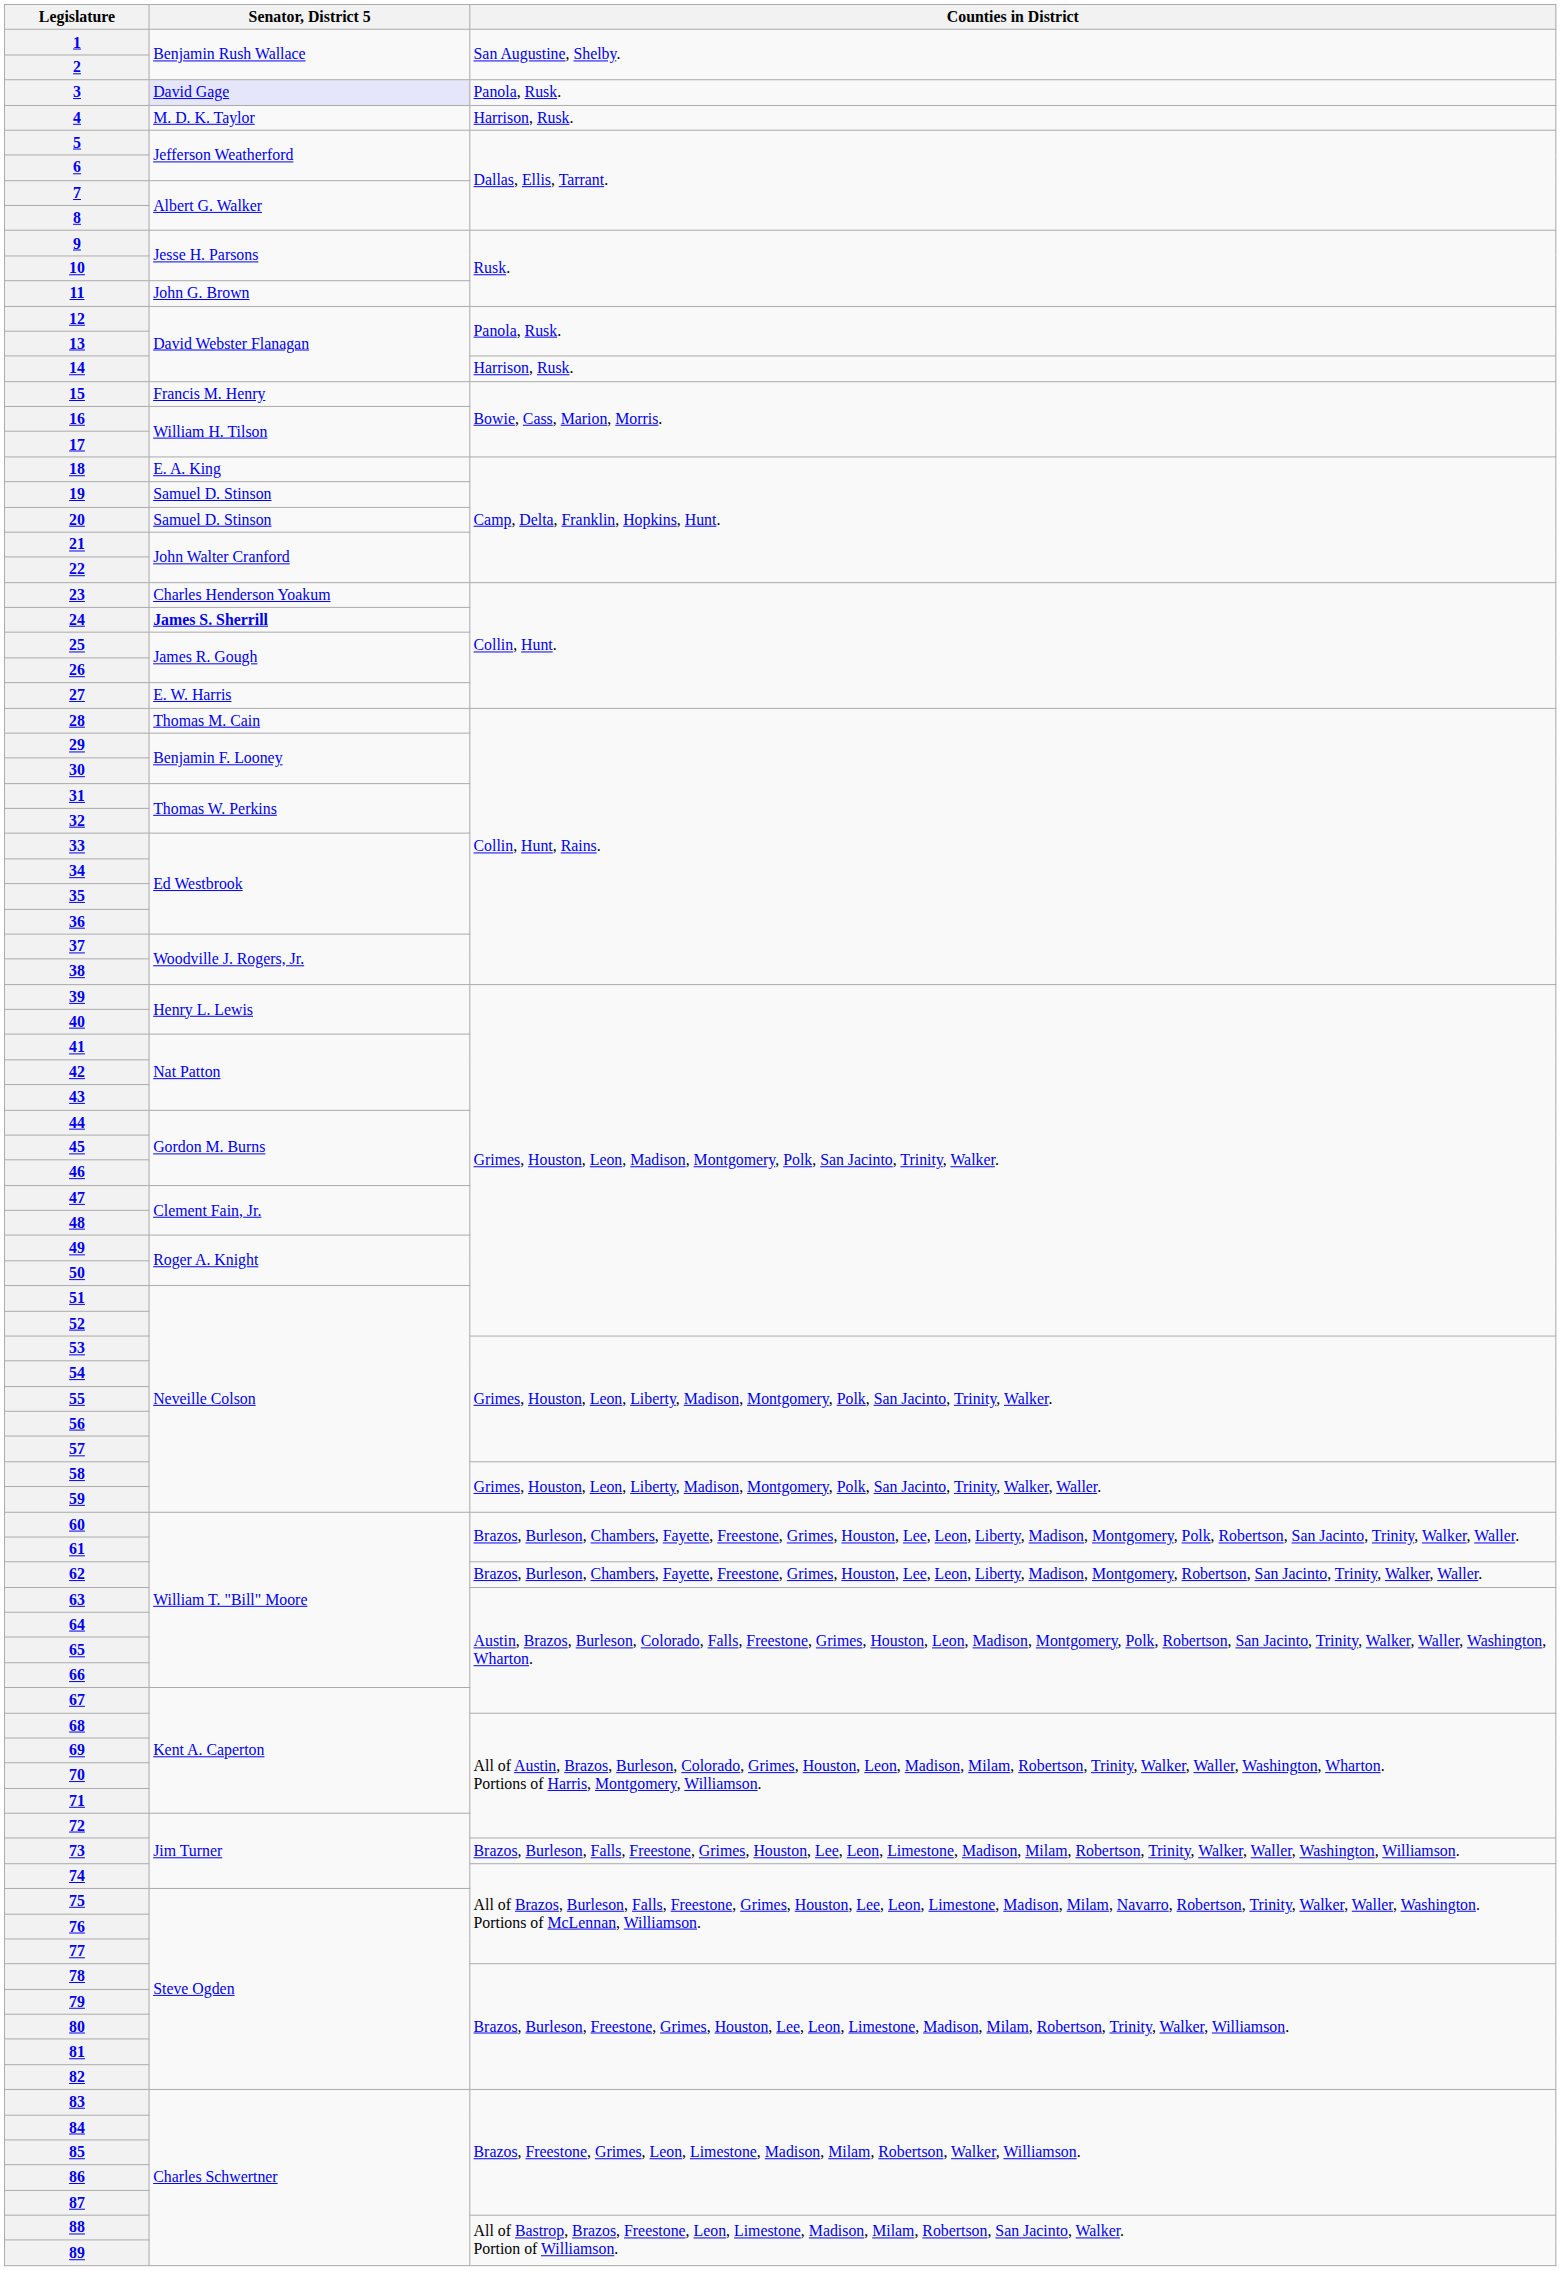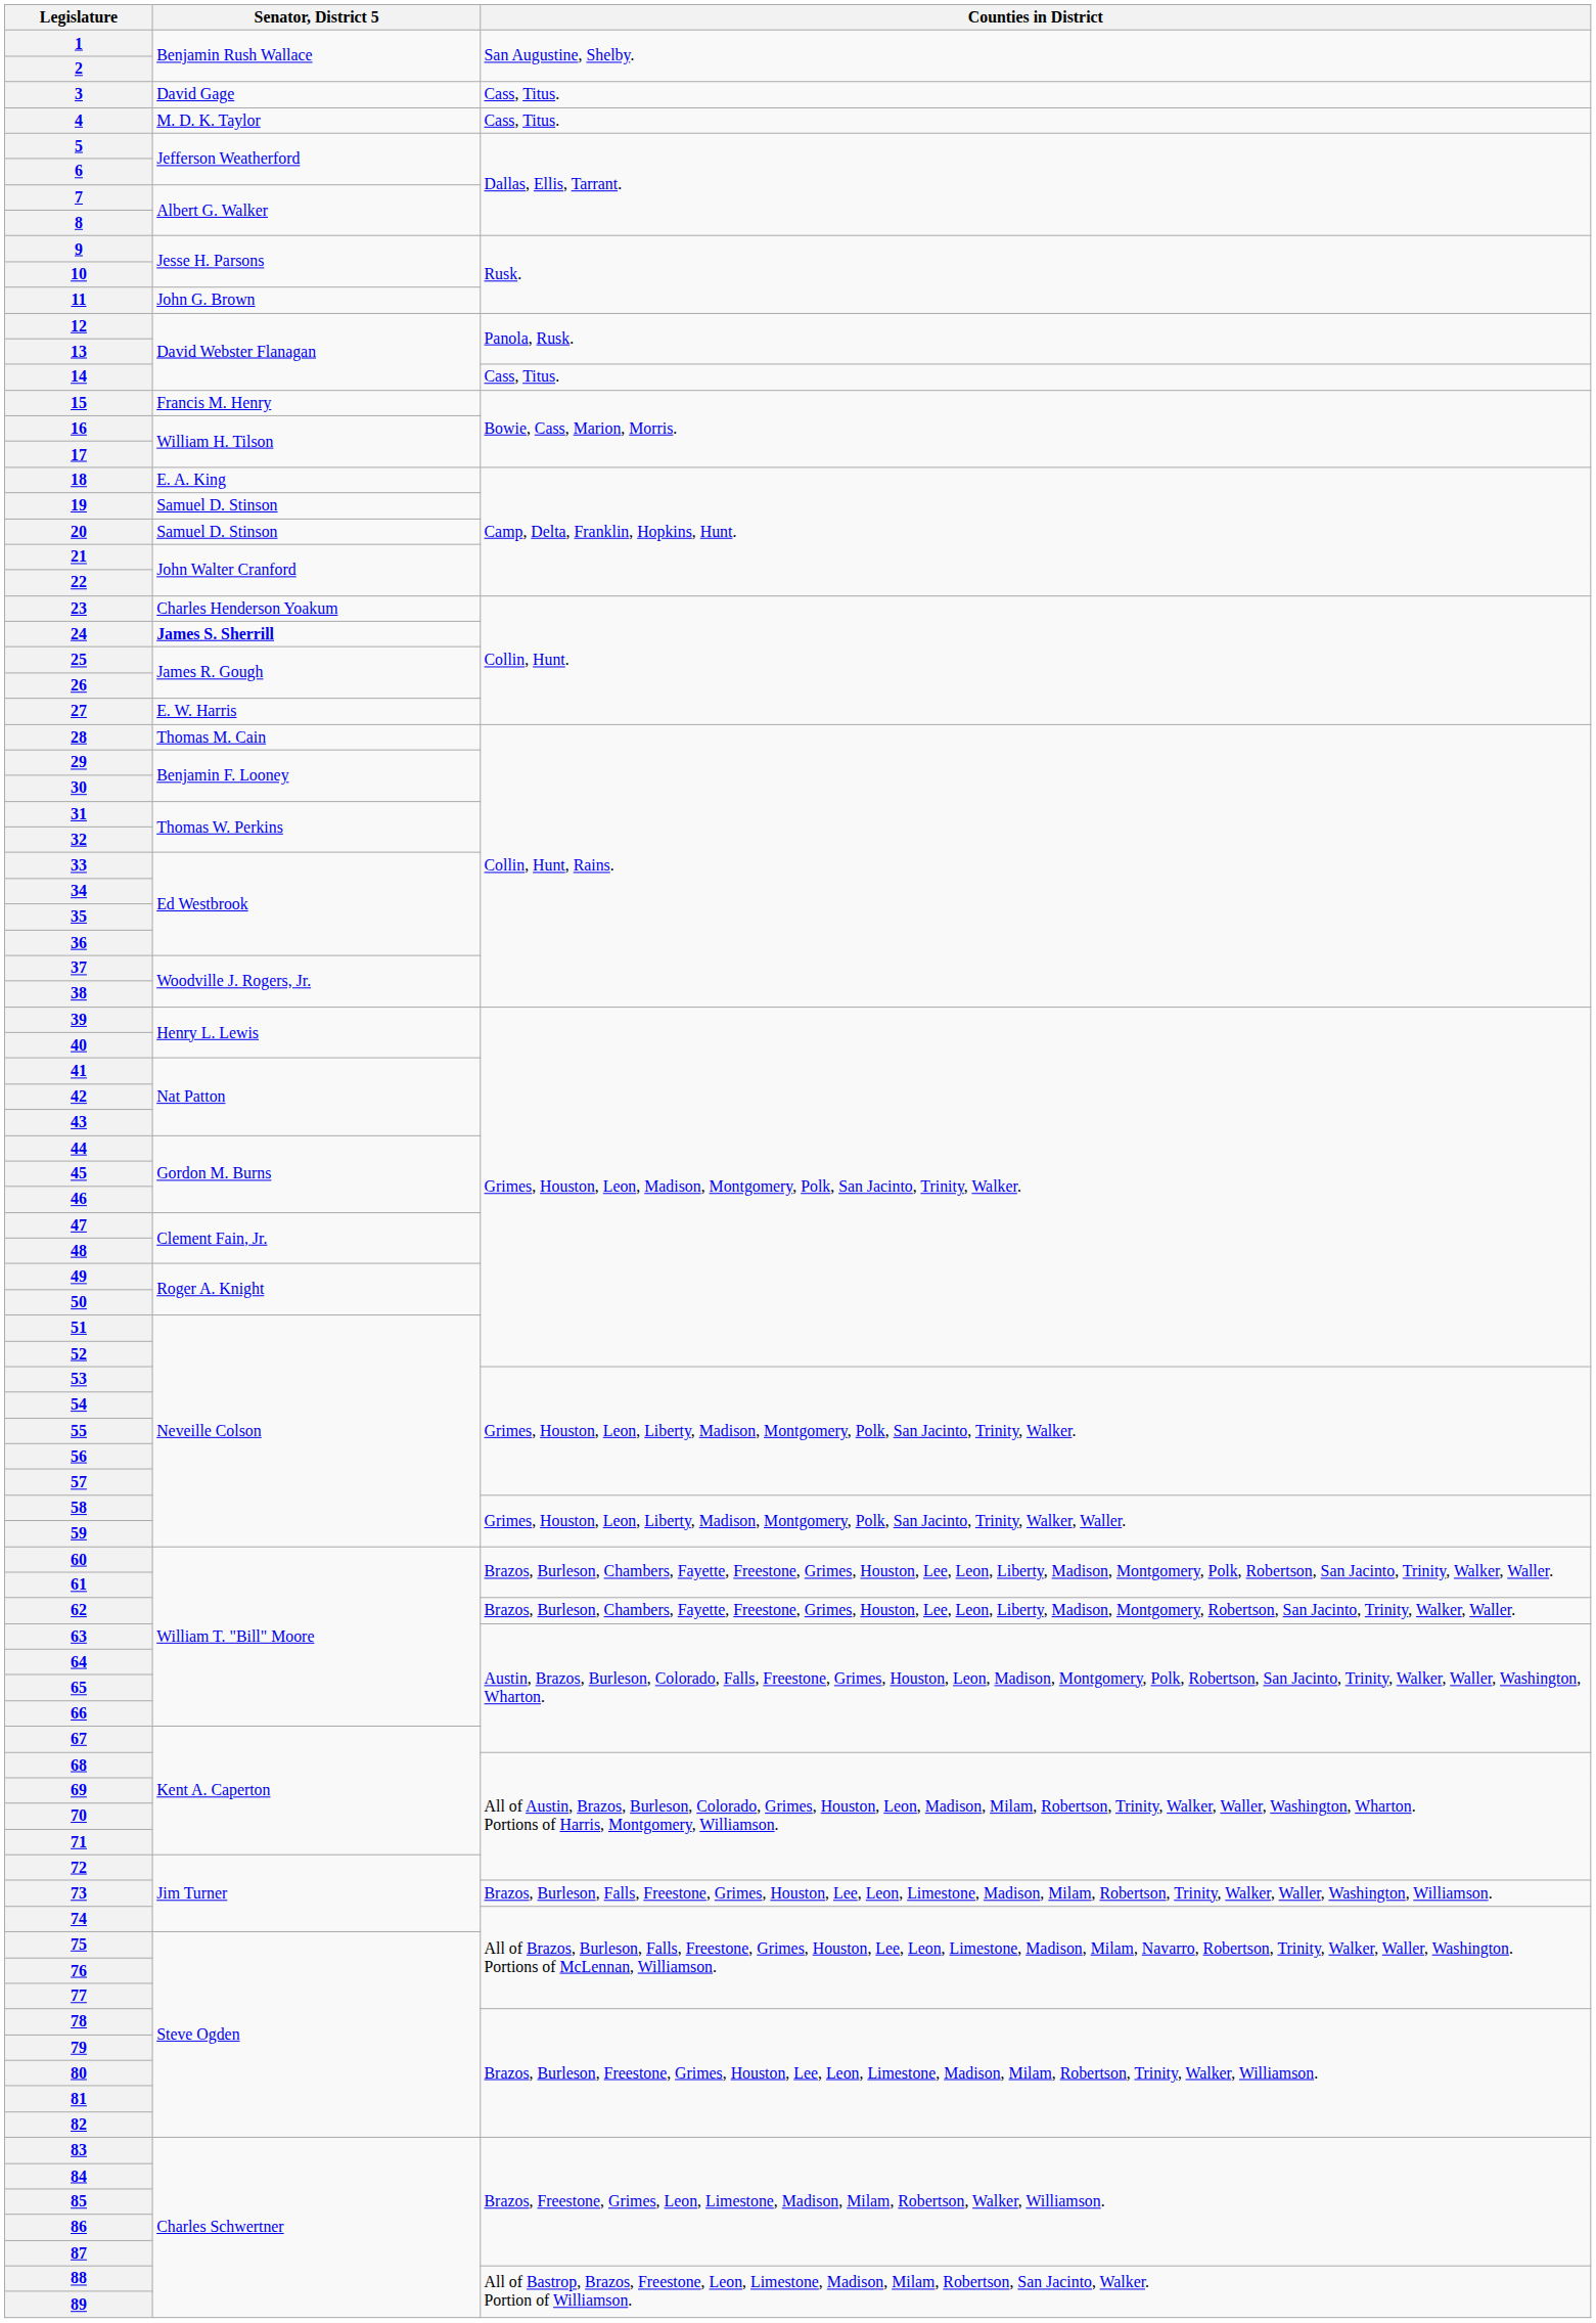3 | Senator, District 5: lavender background -> no background
3 | Counties in District: Panola, Rusk. -> Cass, Titus.
4 | Counties in District: Harrison, Rusk. -> Cass, Titus.
14 | Counties in District: Harrison, Rusk. -> Cass, Titus.
